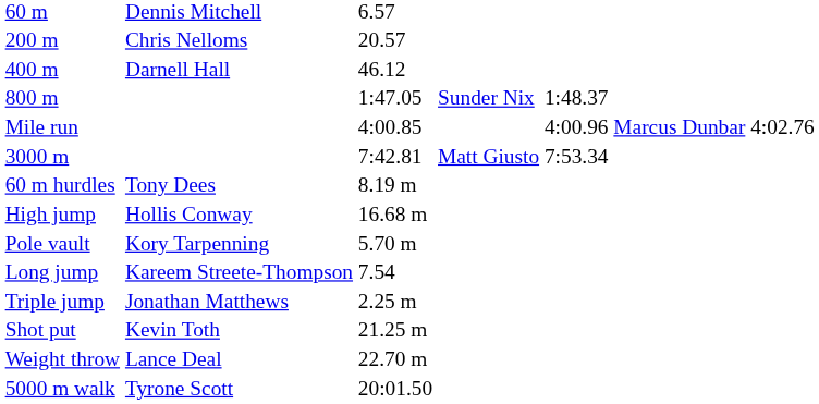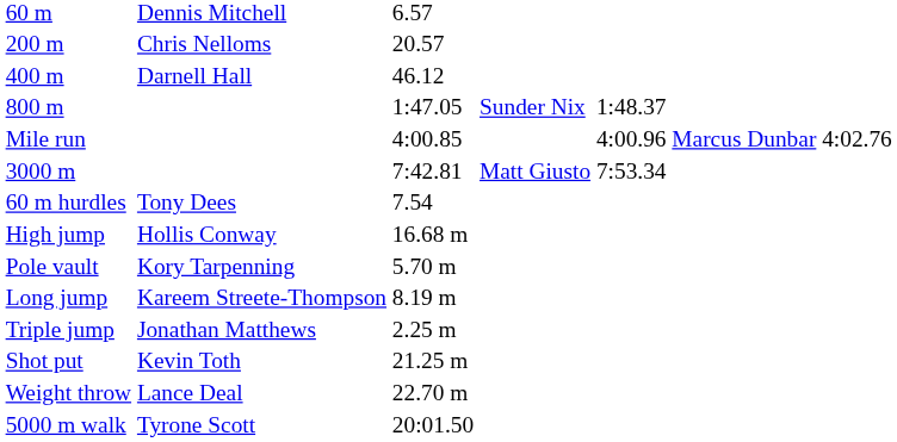60 m hurdles | column 3: 8.19 m -> 7.54
Long jump | column 3: 7.54 -> 8.19 m
